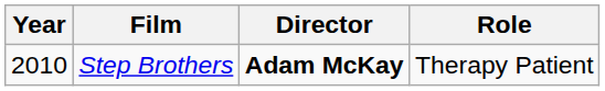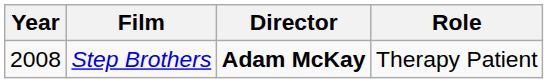Step Brothers | Year: 2010 -> 2008
